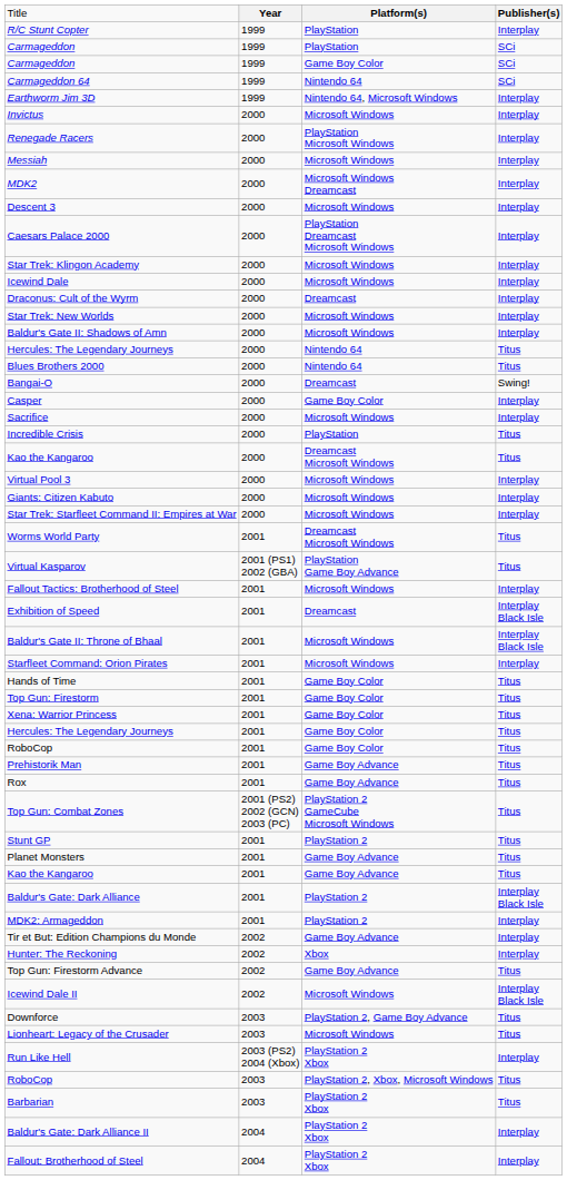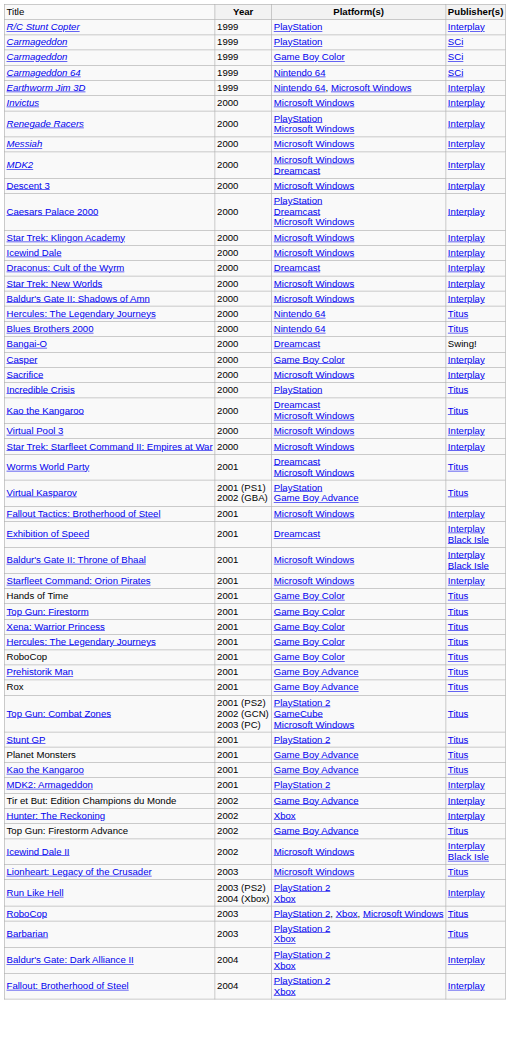- row: Giants: Citizen Kabuto | 2000 | Microsoft Windows | Interplay
- row: Baldur's Gate: Dark Alliance | 2001 | PlayStation 2 | Interplay Black Isle
- row: Downforce | 2003 | PlayStation 2, Game Boy Advance | Titus
